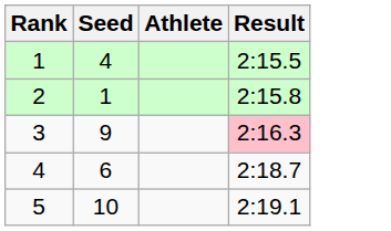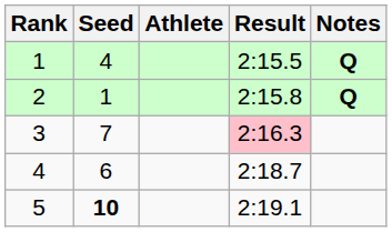+ column: Notes | Q | Q
3 | Seed: 9 -> 7
5 | Seed: normal -> bold
